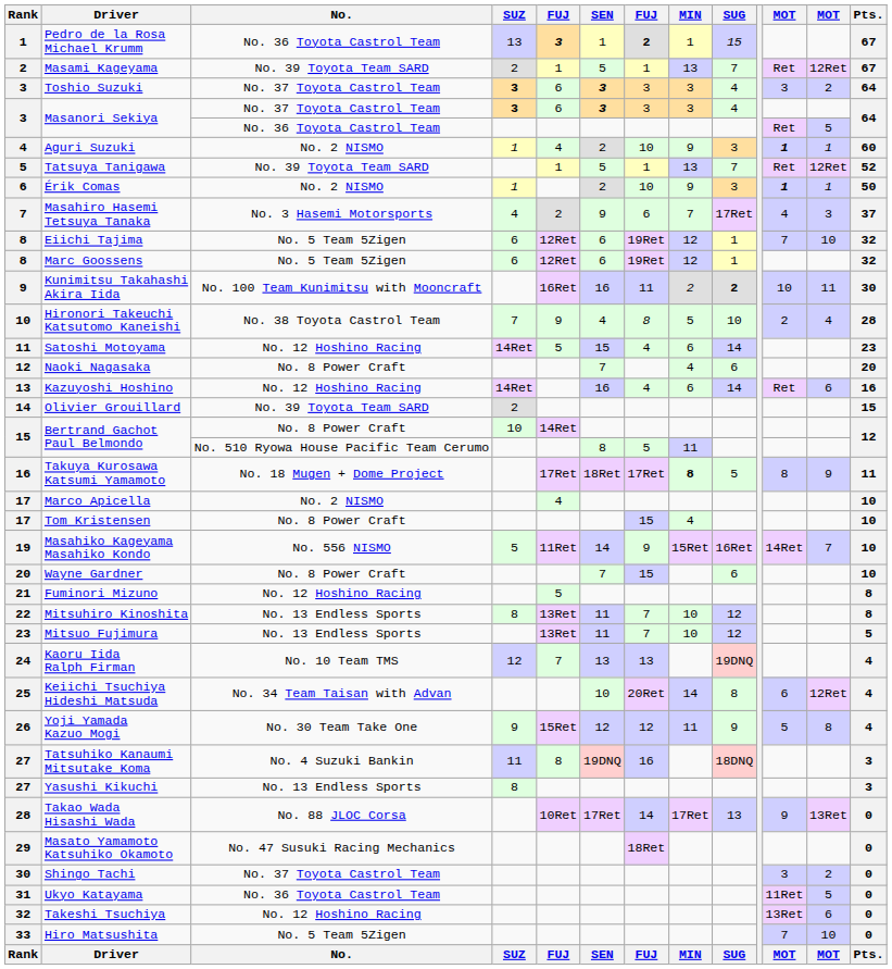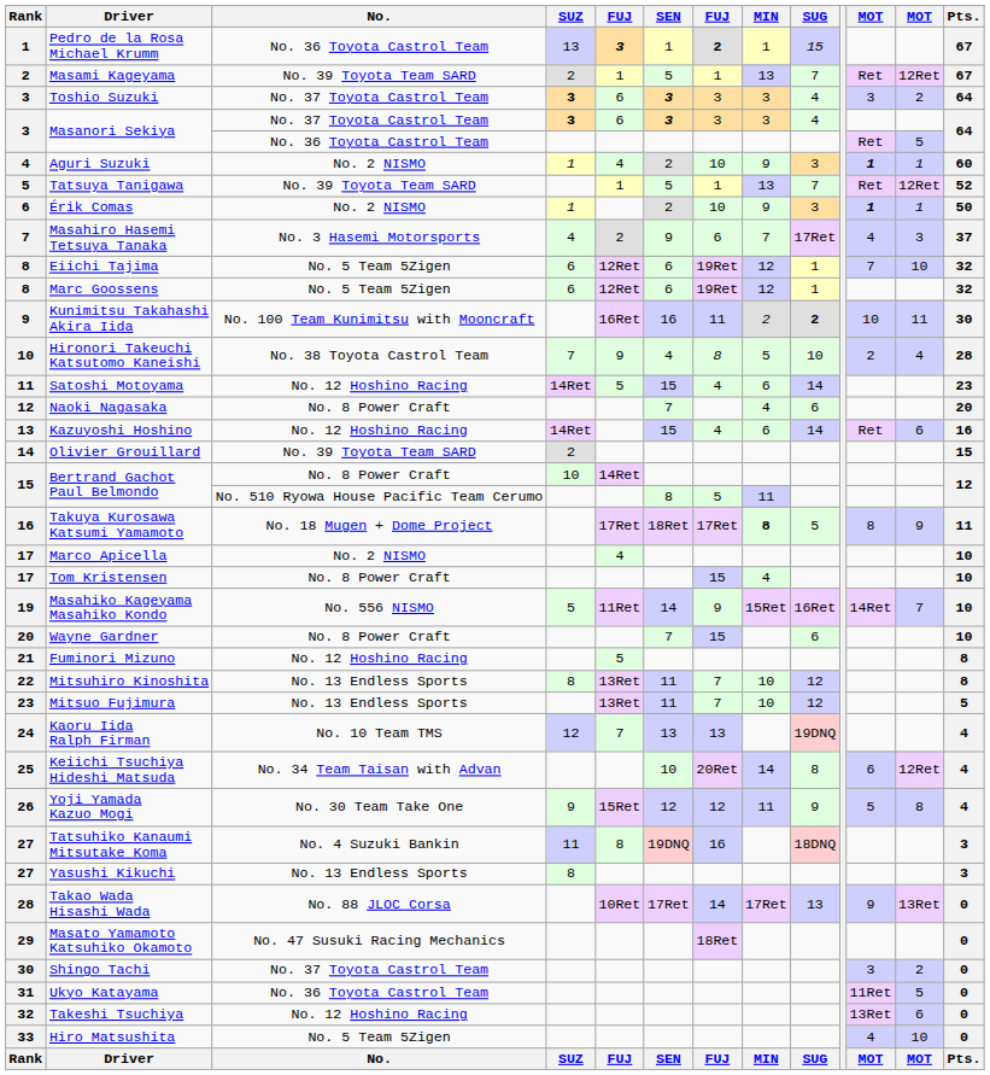Kazuyoshi Hoshino | SEN: 16 -> 15
Hiro Matsushita | column 11: 7 -> 4
